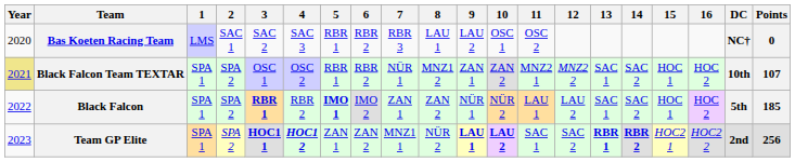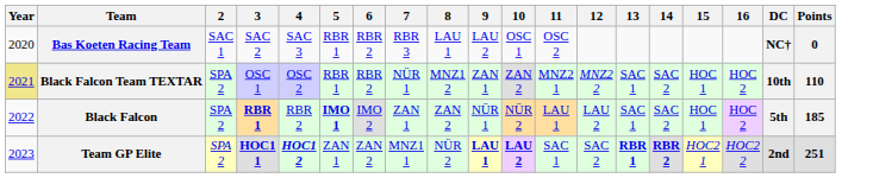- column: 1 | LMS | SPA 1 | SPA 1 | SPA 1
Black Falcon Team TEXTAR | Points: 107 -> 110
Team GP Elite | Points: 256 -> 251
